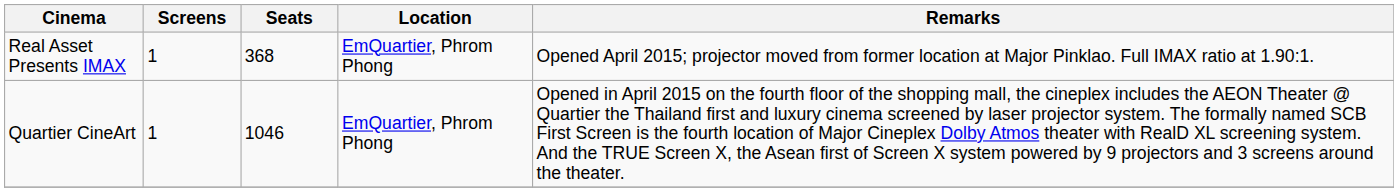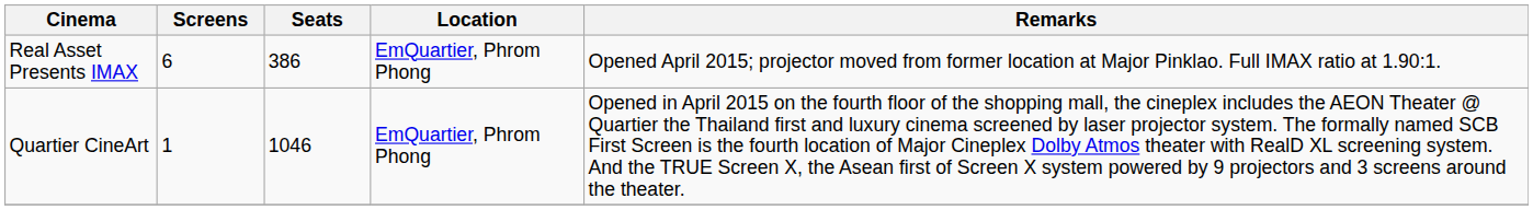Real Asset Presents IMAX | Screens: 1 -> 6
Real Asset Presents IMAX | Seats: 368 -> 386
